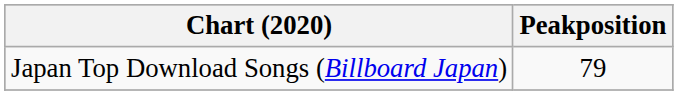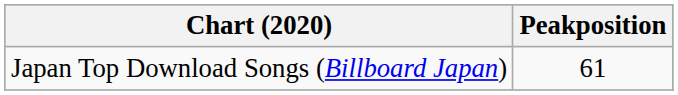Japan Top Download Songs (Billboard Japan) | Peakposition: 79 -> 61
